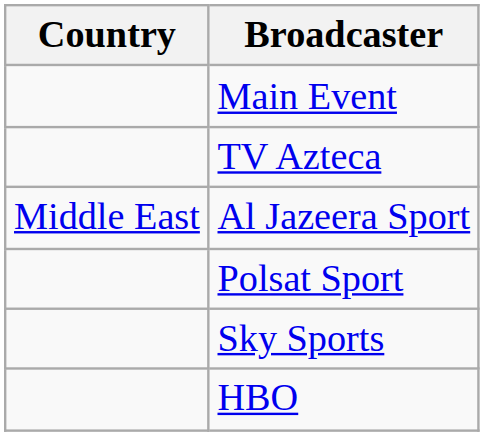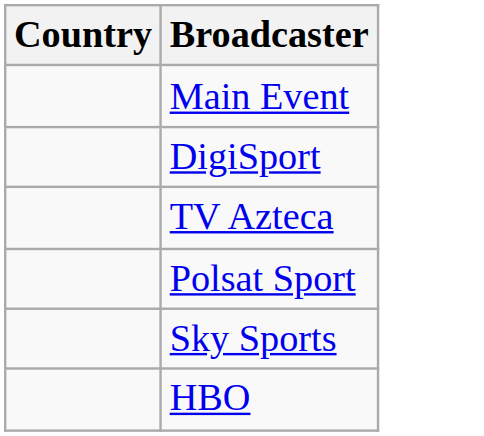+ row: DigiSport
- row: Middle East | Al Jazeera Sport
